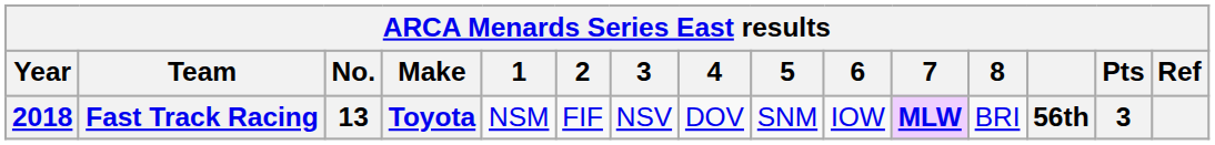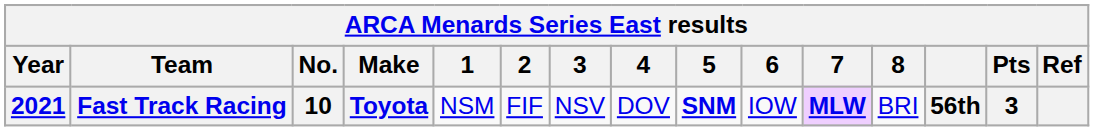Fast Track Racing | Year: 2018 -> 2021
Fast Track Racing | No.: 13 -> 10
Fast Track Racing | 5: normal -> bold
